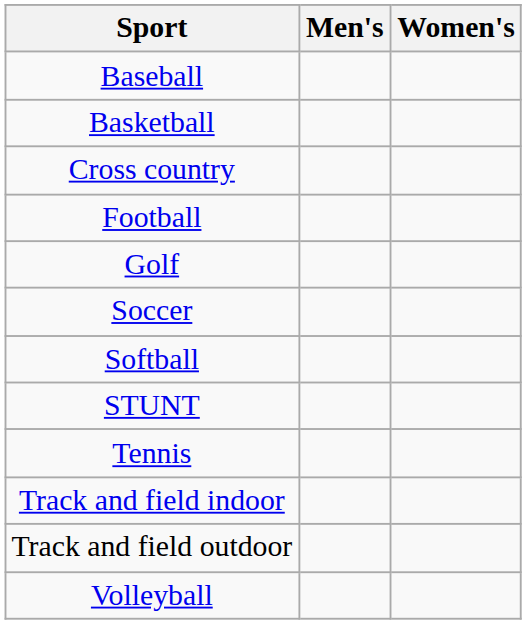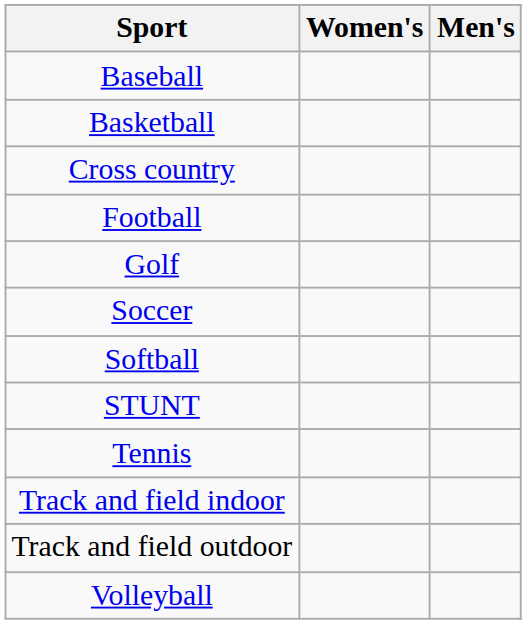columns swapped: Men's <-> Women's
